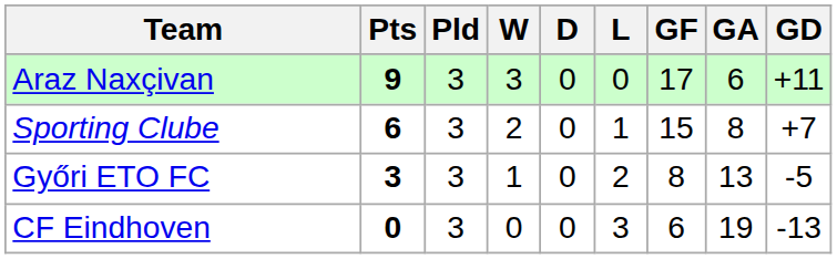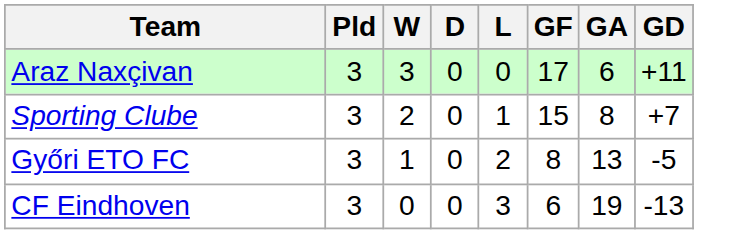- column: Pts | 9 | 6 | 3 | 0
